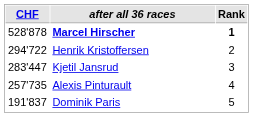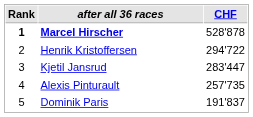columns swapped: Rank <-> CHF
